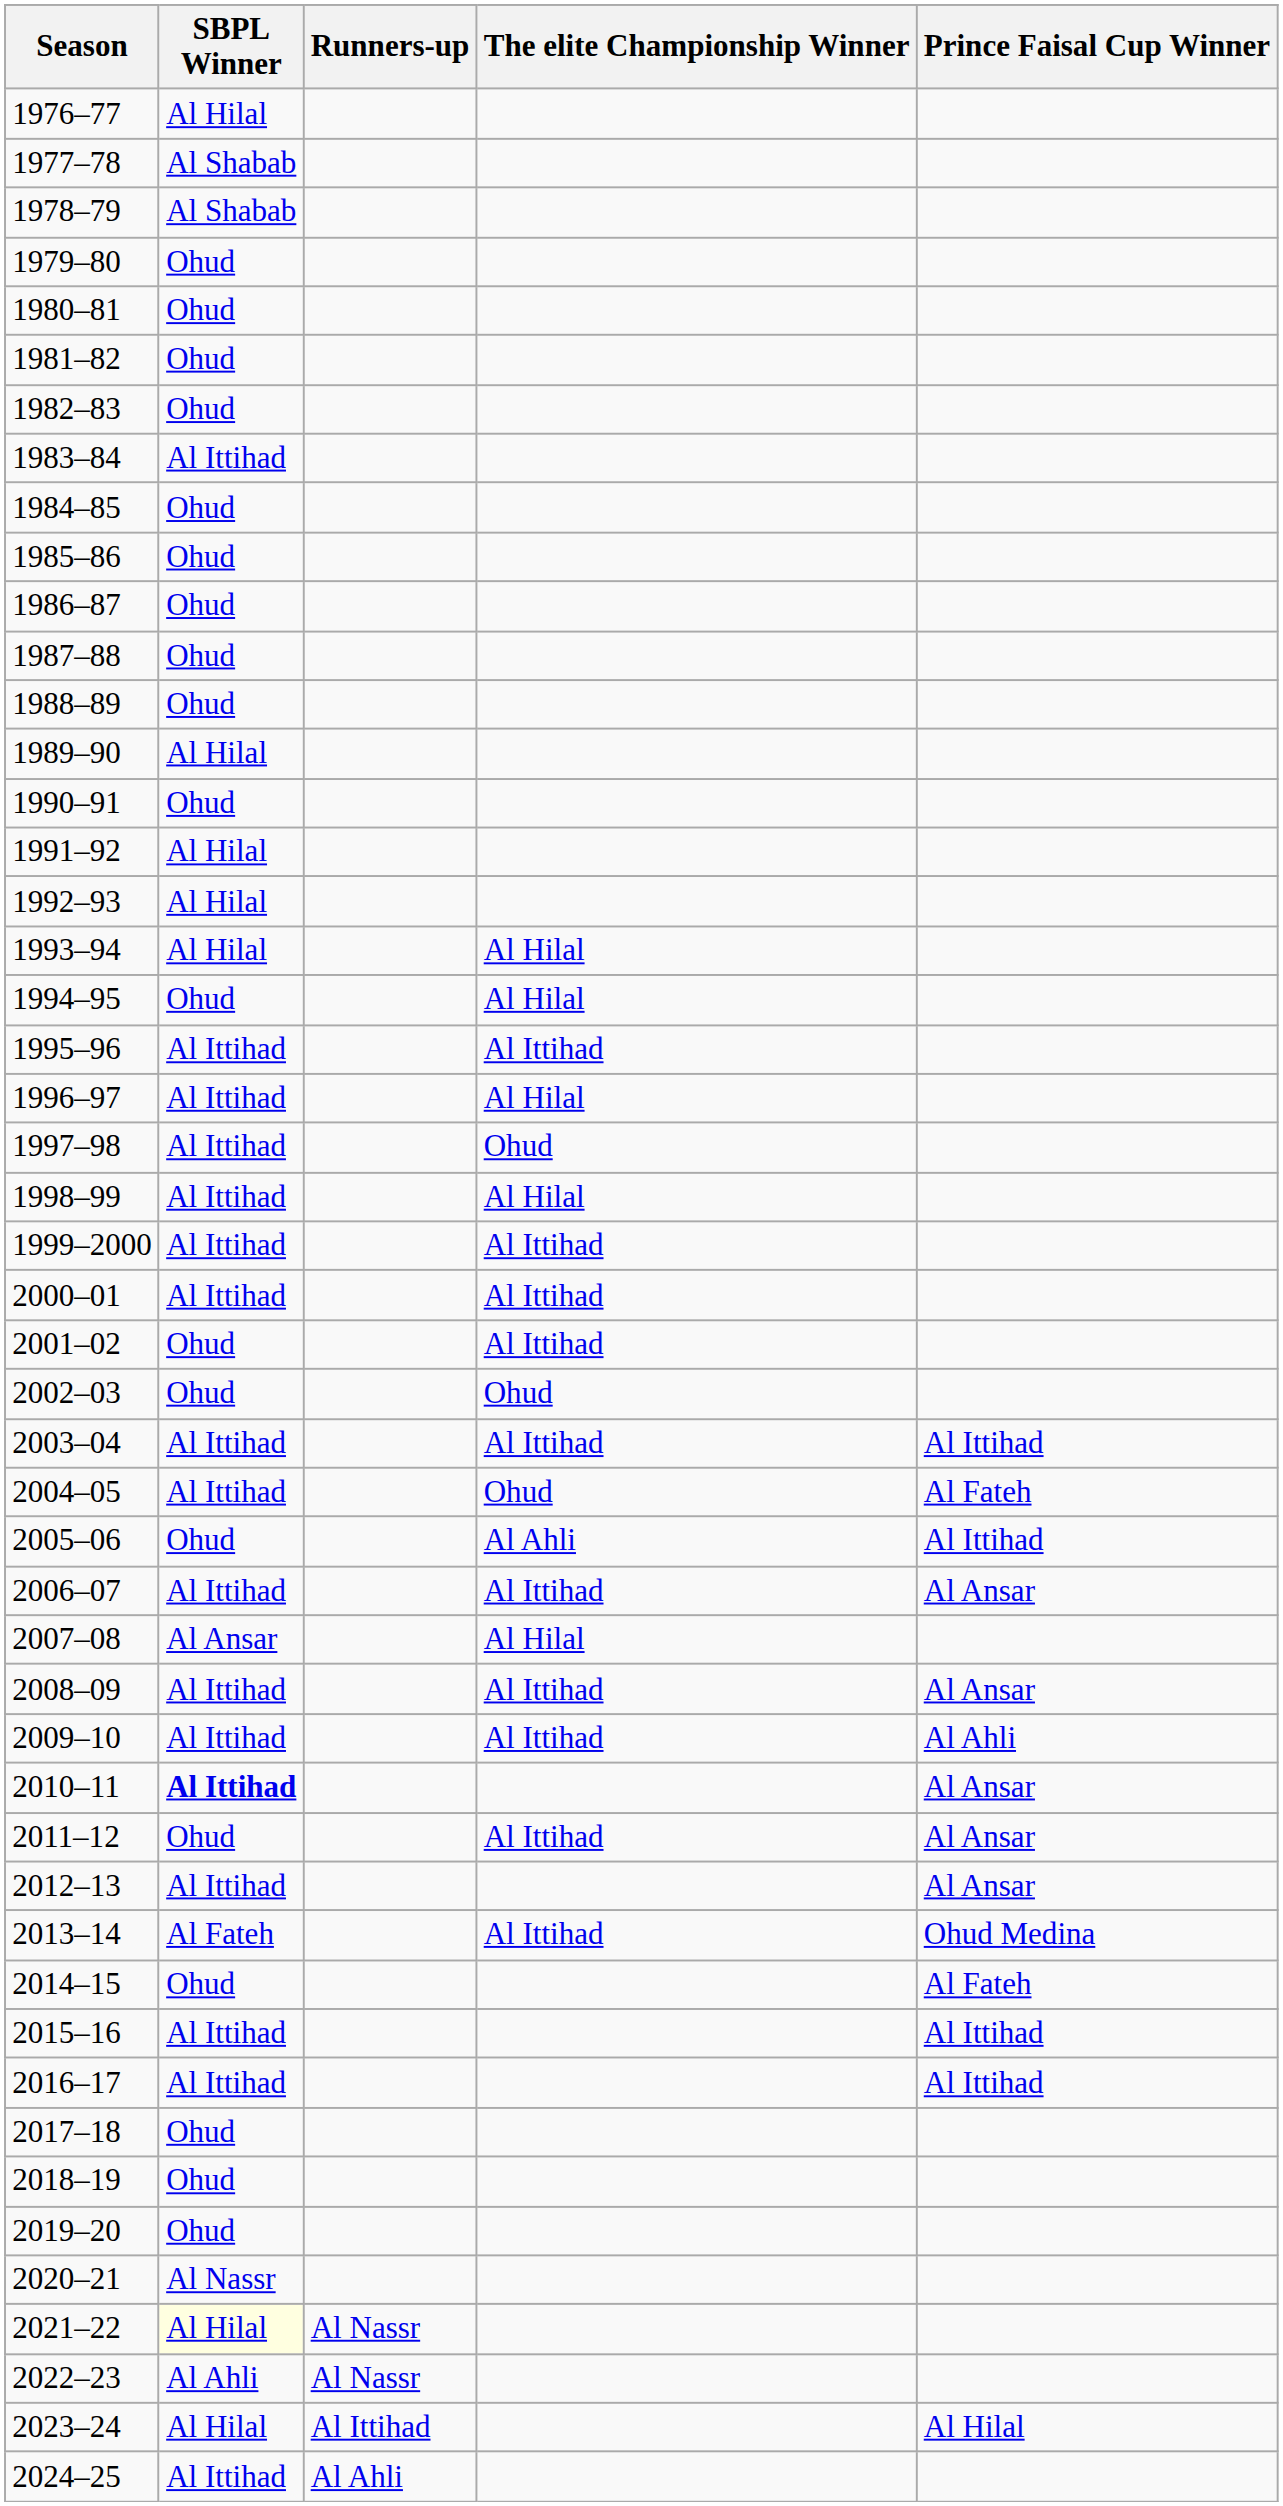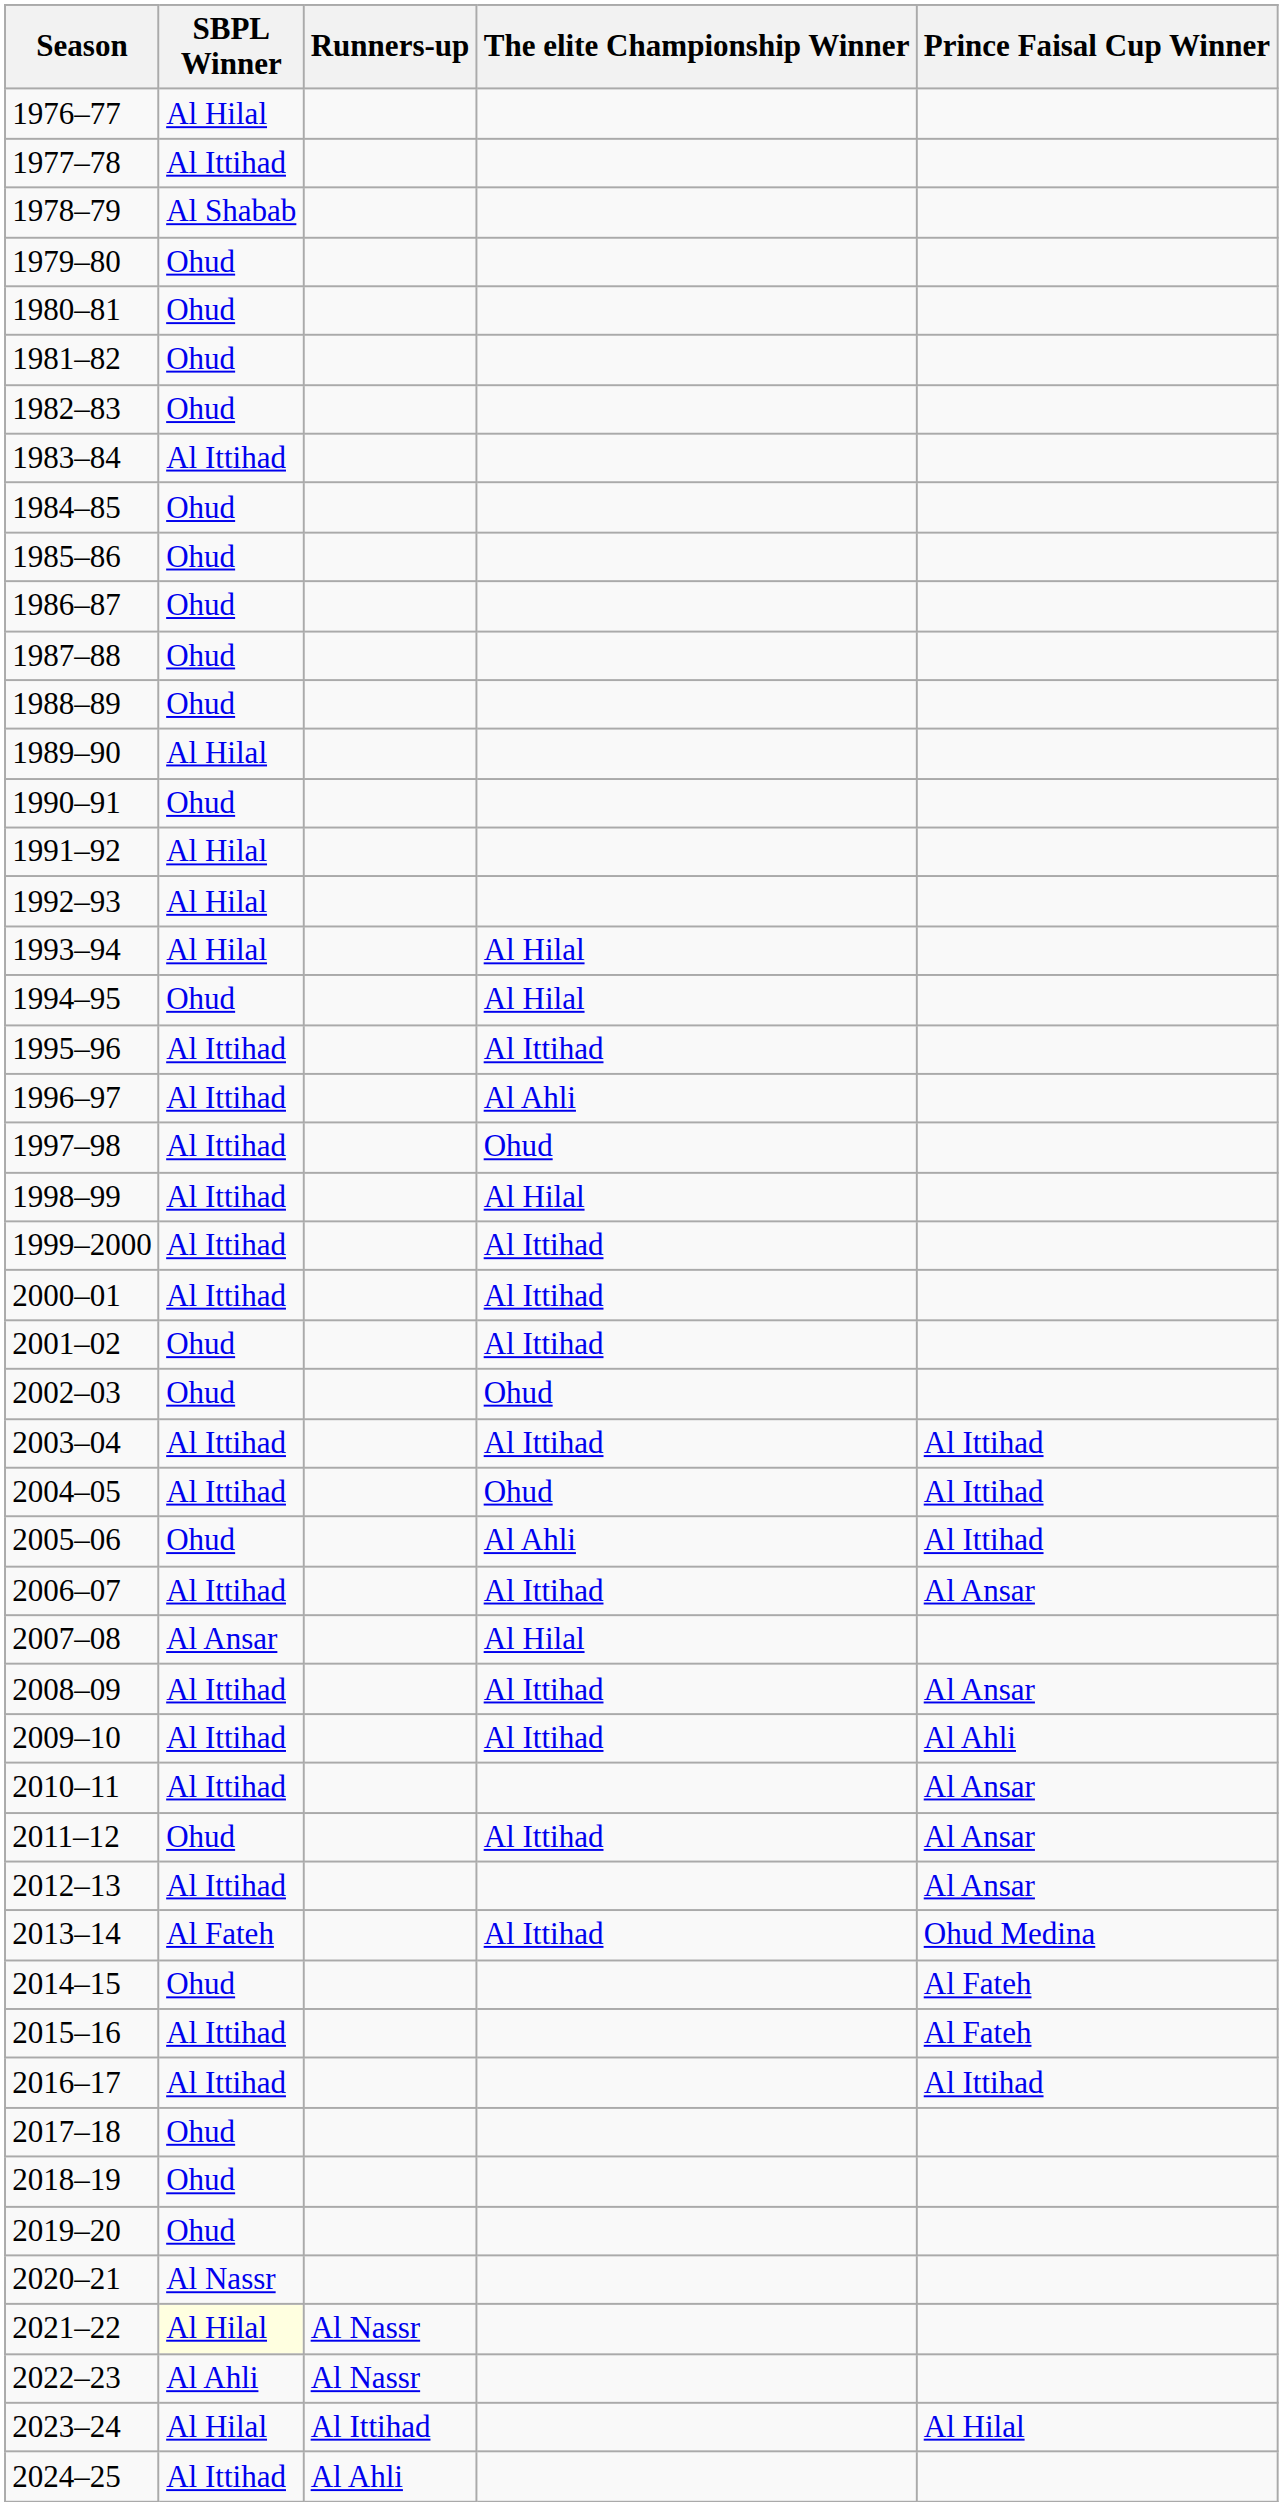1977–78 | SBPL Winner: Al Shabab -> Al Ittihad
1996–97 | The elite Championship Winner: Al Hilal -> Al Ahli
2004–05 | Prince Faisal Cup Winner: Al Fateh -> Al Ittihad
2010–11 | SBPL Winner: bold -> normal
2015–16 | Prince Faisal Cup Winner: Al Ittihad -> Al Fateh
